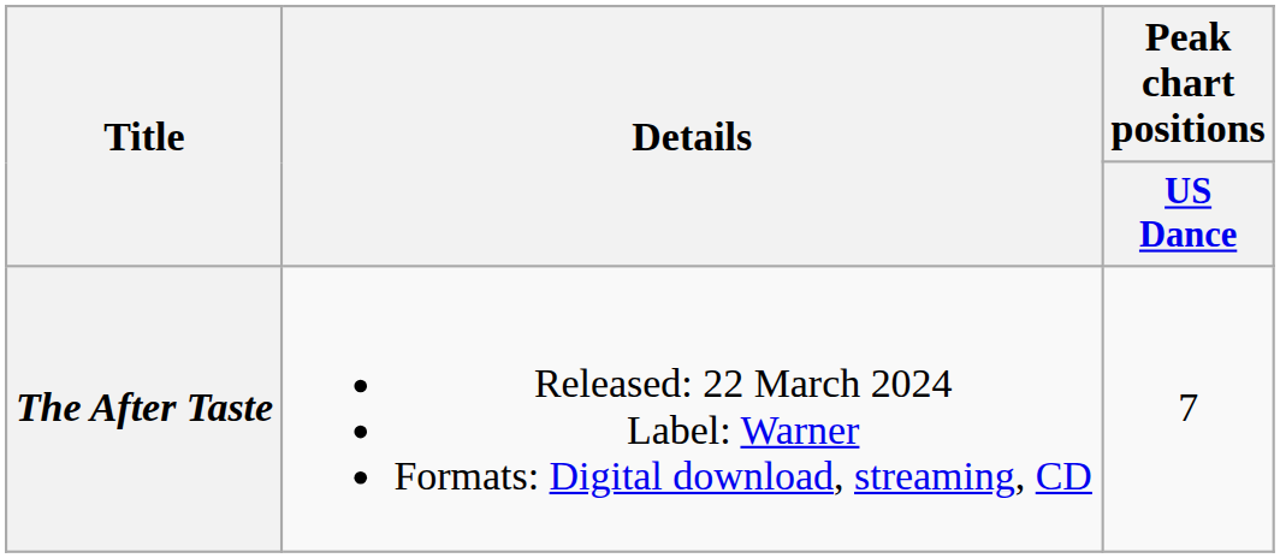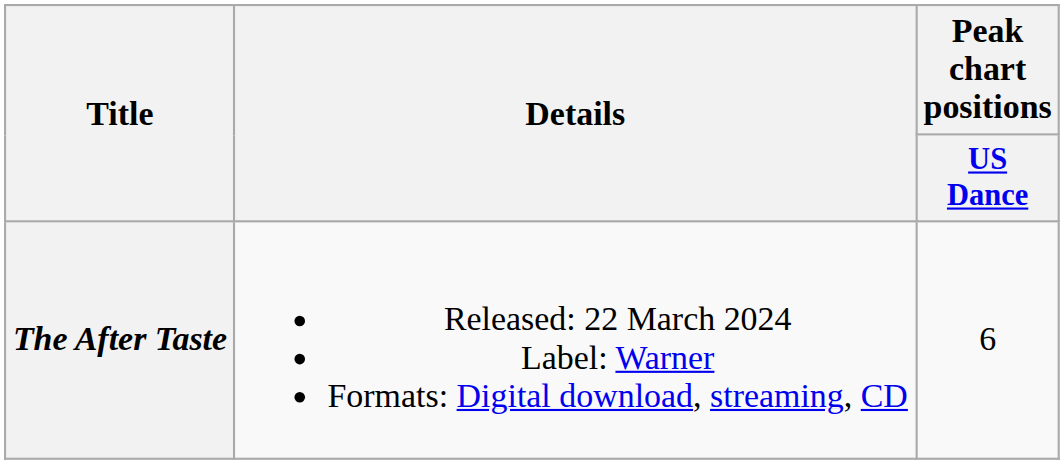The After Taste | Peak chart positions / US Dance: 7 -> 6
